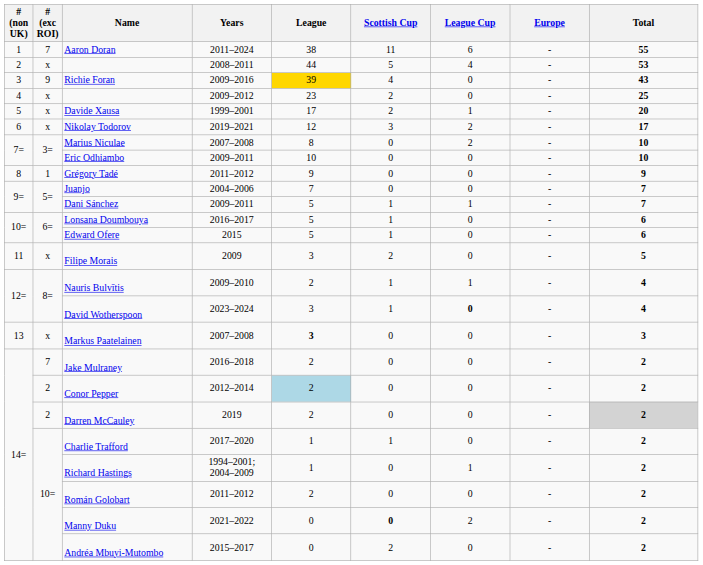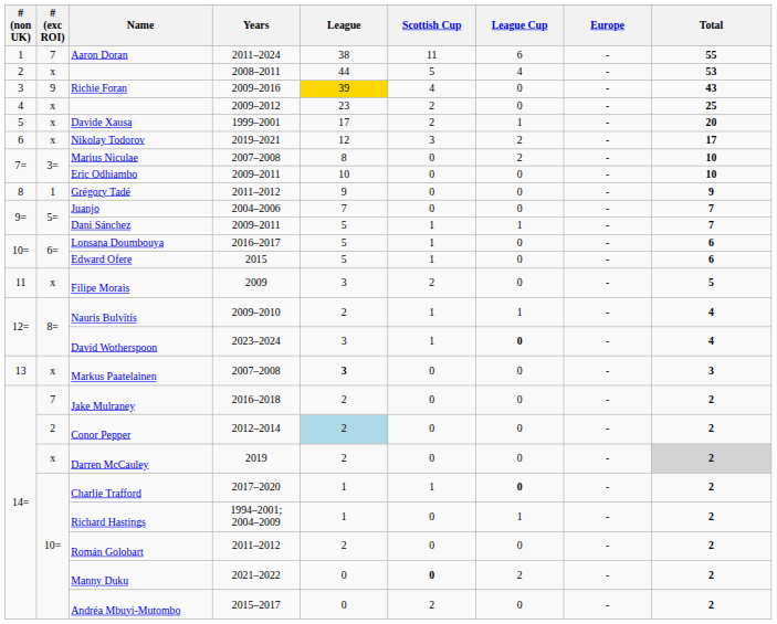Darren McCauley | # (exc ROI): 2 -> x
Charlie Trafford | League Cup: normal -> bold
